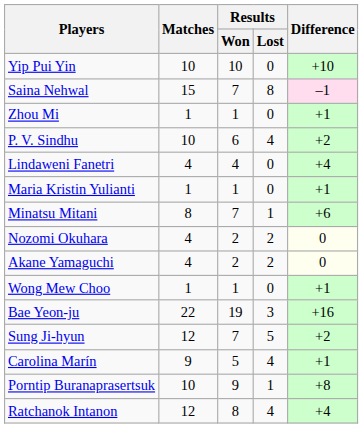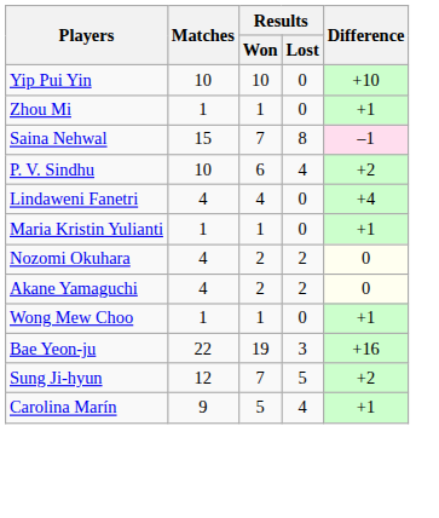rows swapped: Zhou Mi <-> Saina Nehwal
- row: Minatsu Mitani | 8 | 7 | 1 | +6
- row: Porntip Buranaprasertsuk | 10 | 9 | 1 | +8
- row: Ratchanok Intanon | 12 | 8 | 4 | +4
